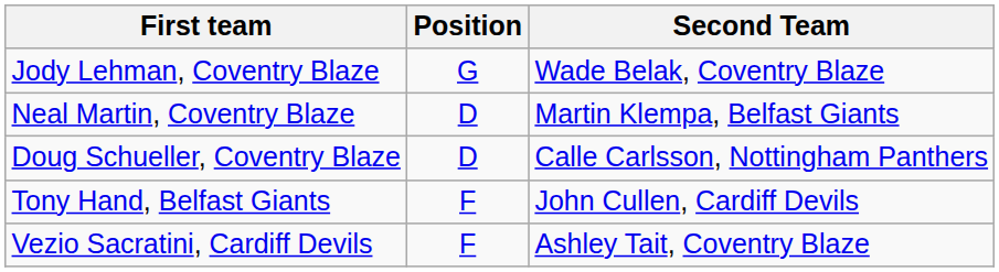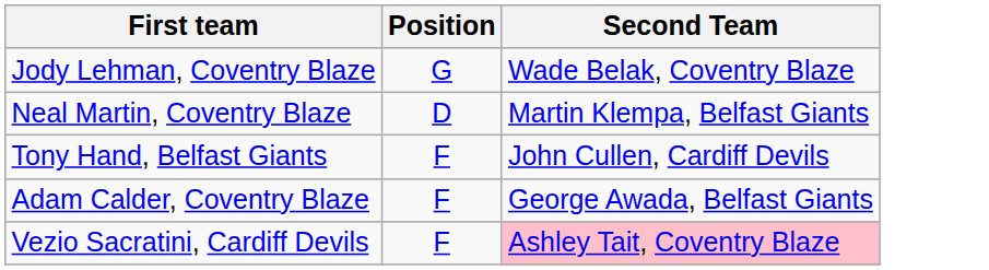- row: Doug Schueller, Coventry Blaze | D | Calle Carlsson, Nottingham Panthers
+ row: Adam Calder, Coventry Blaze | F | George Awada, Belfast Giants
Vezio Sacratini, Cardiff Devils | Second Team: no background -> pink background
